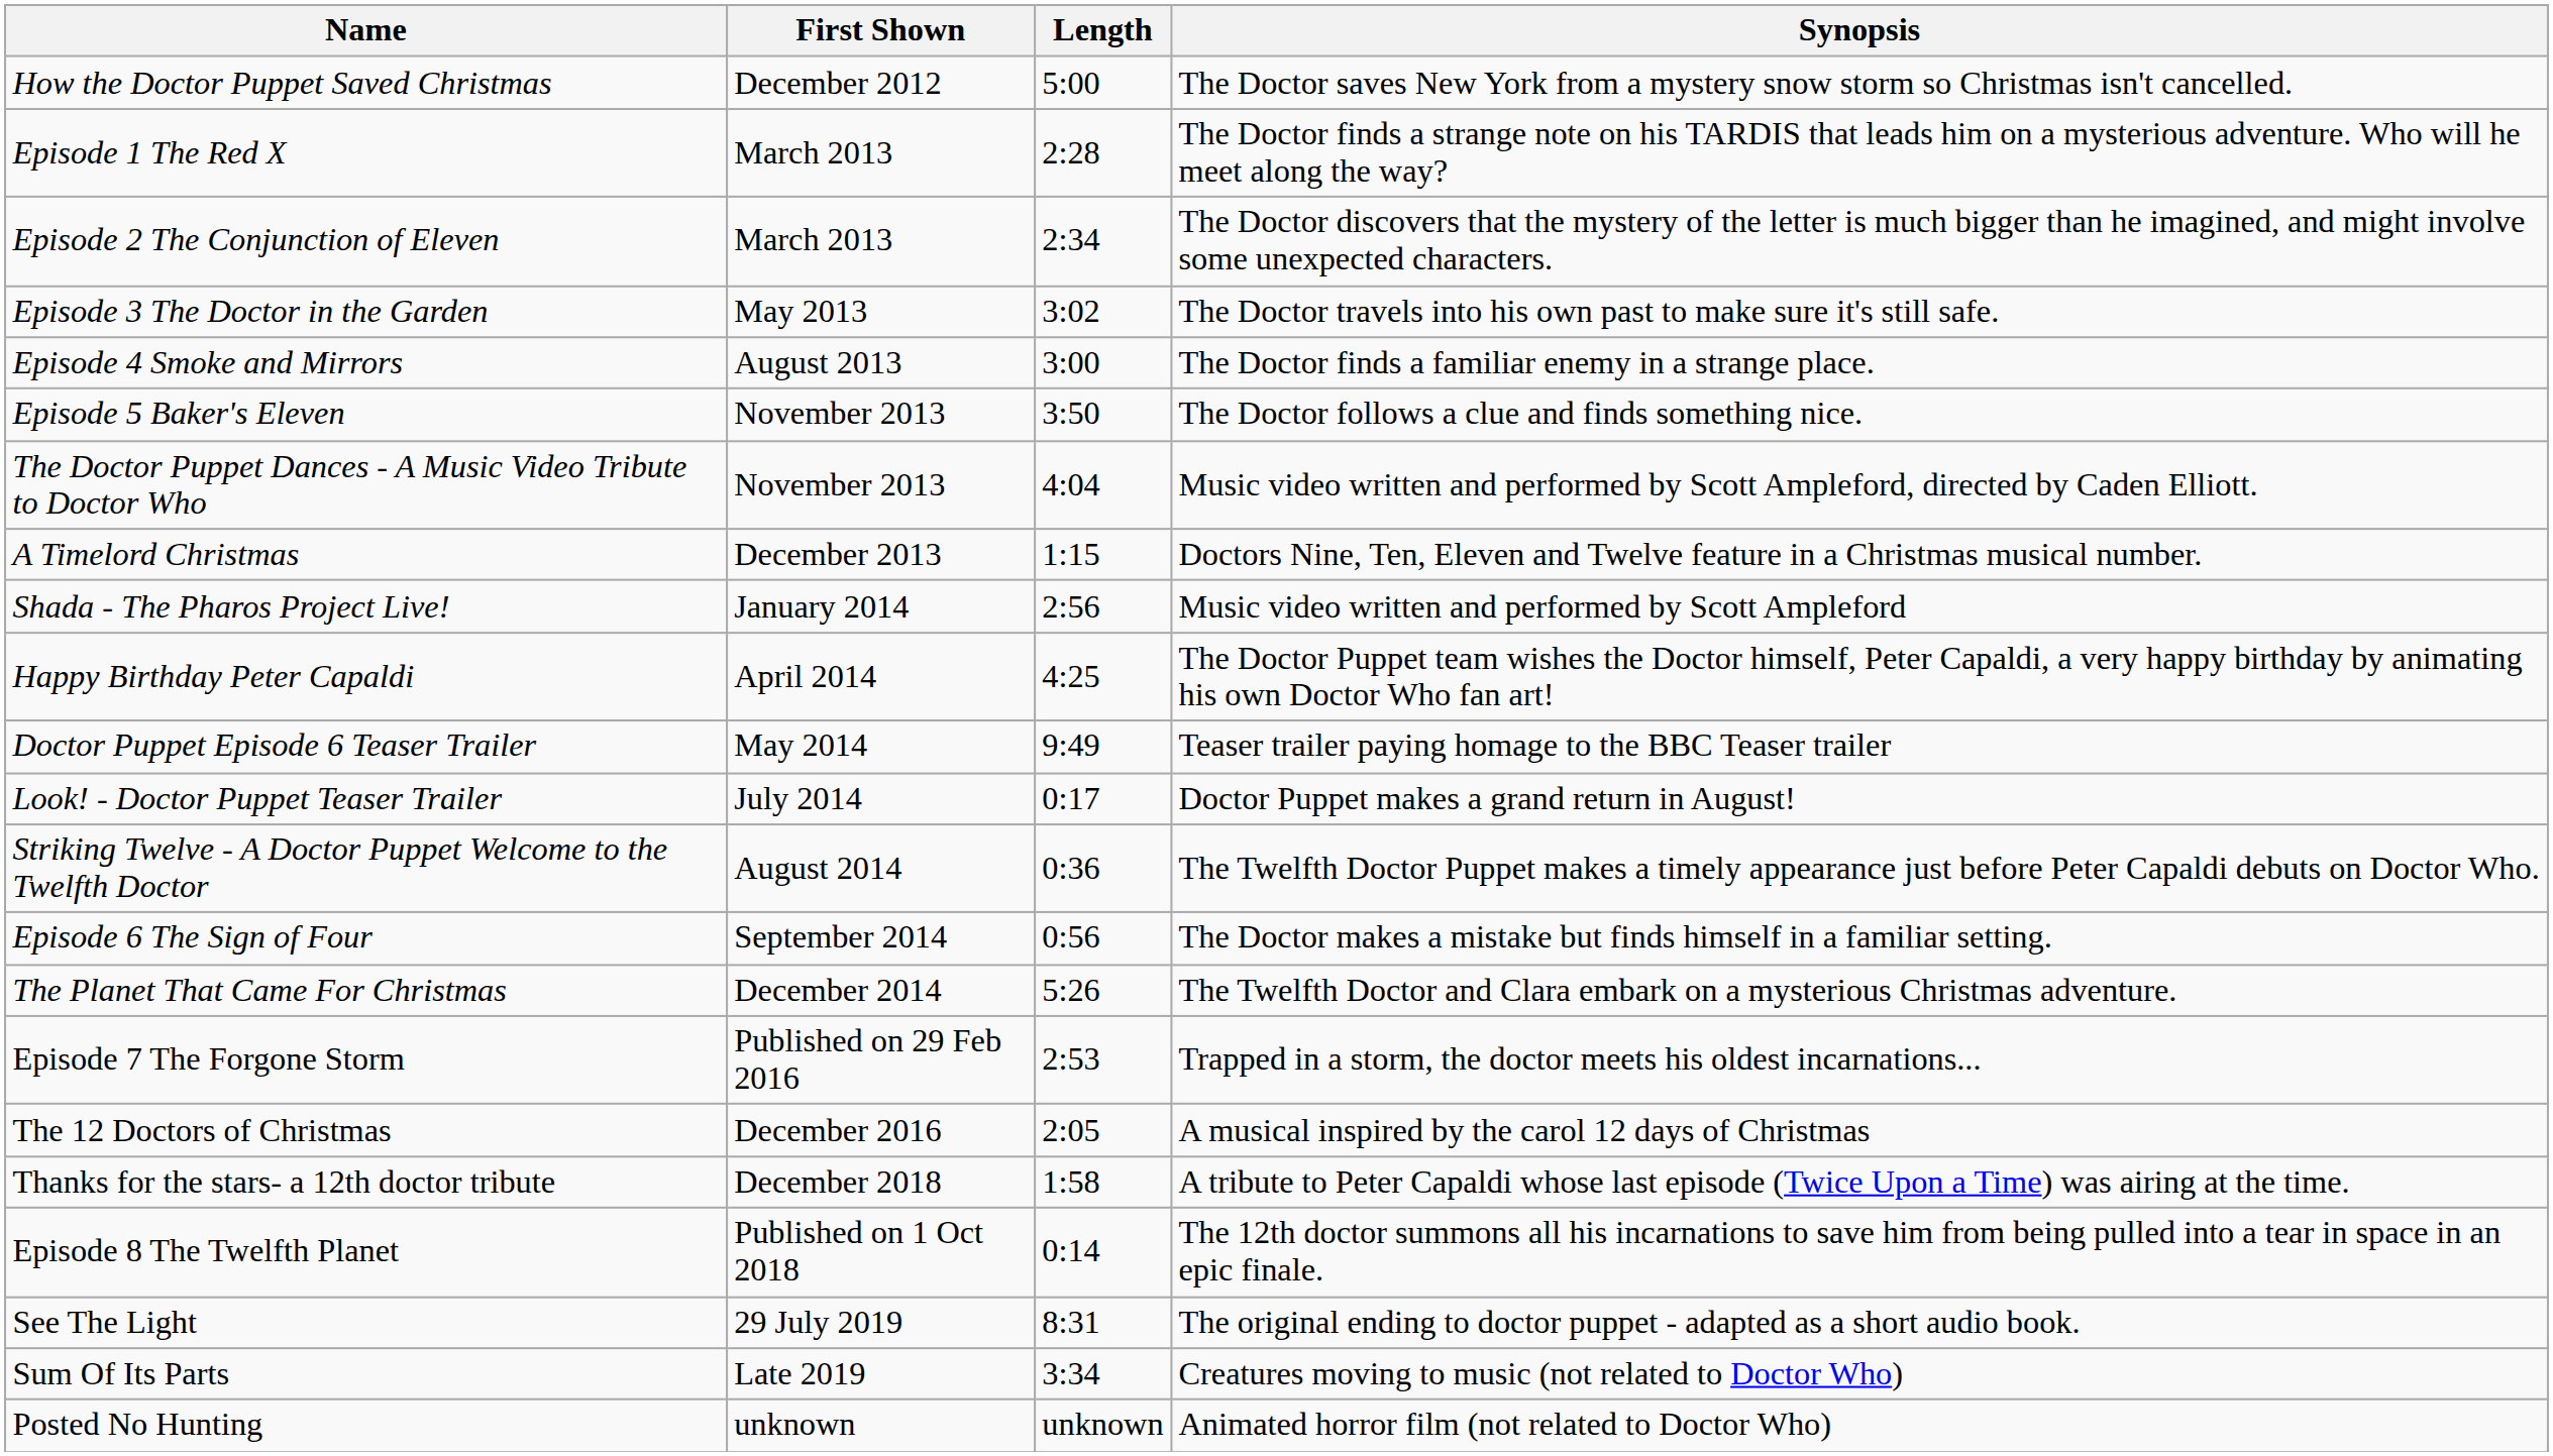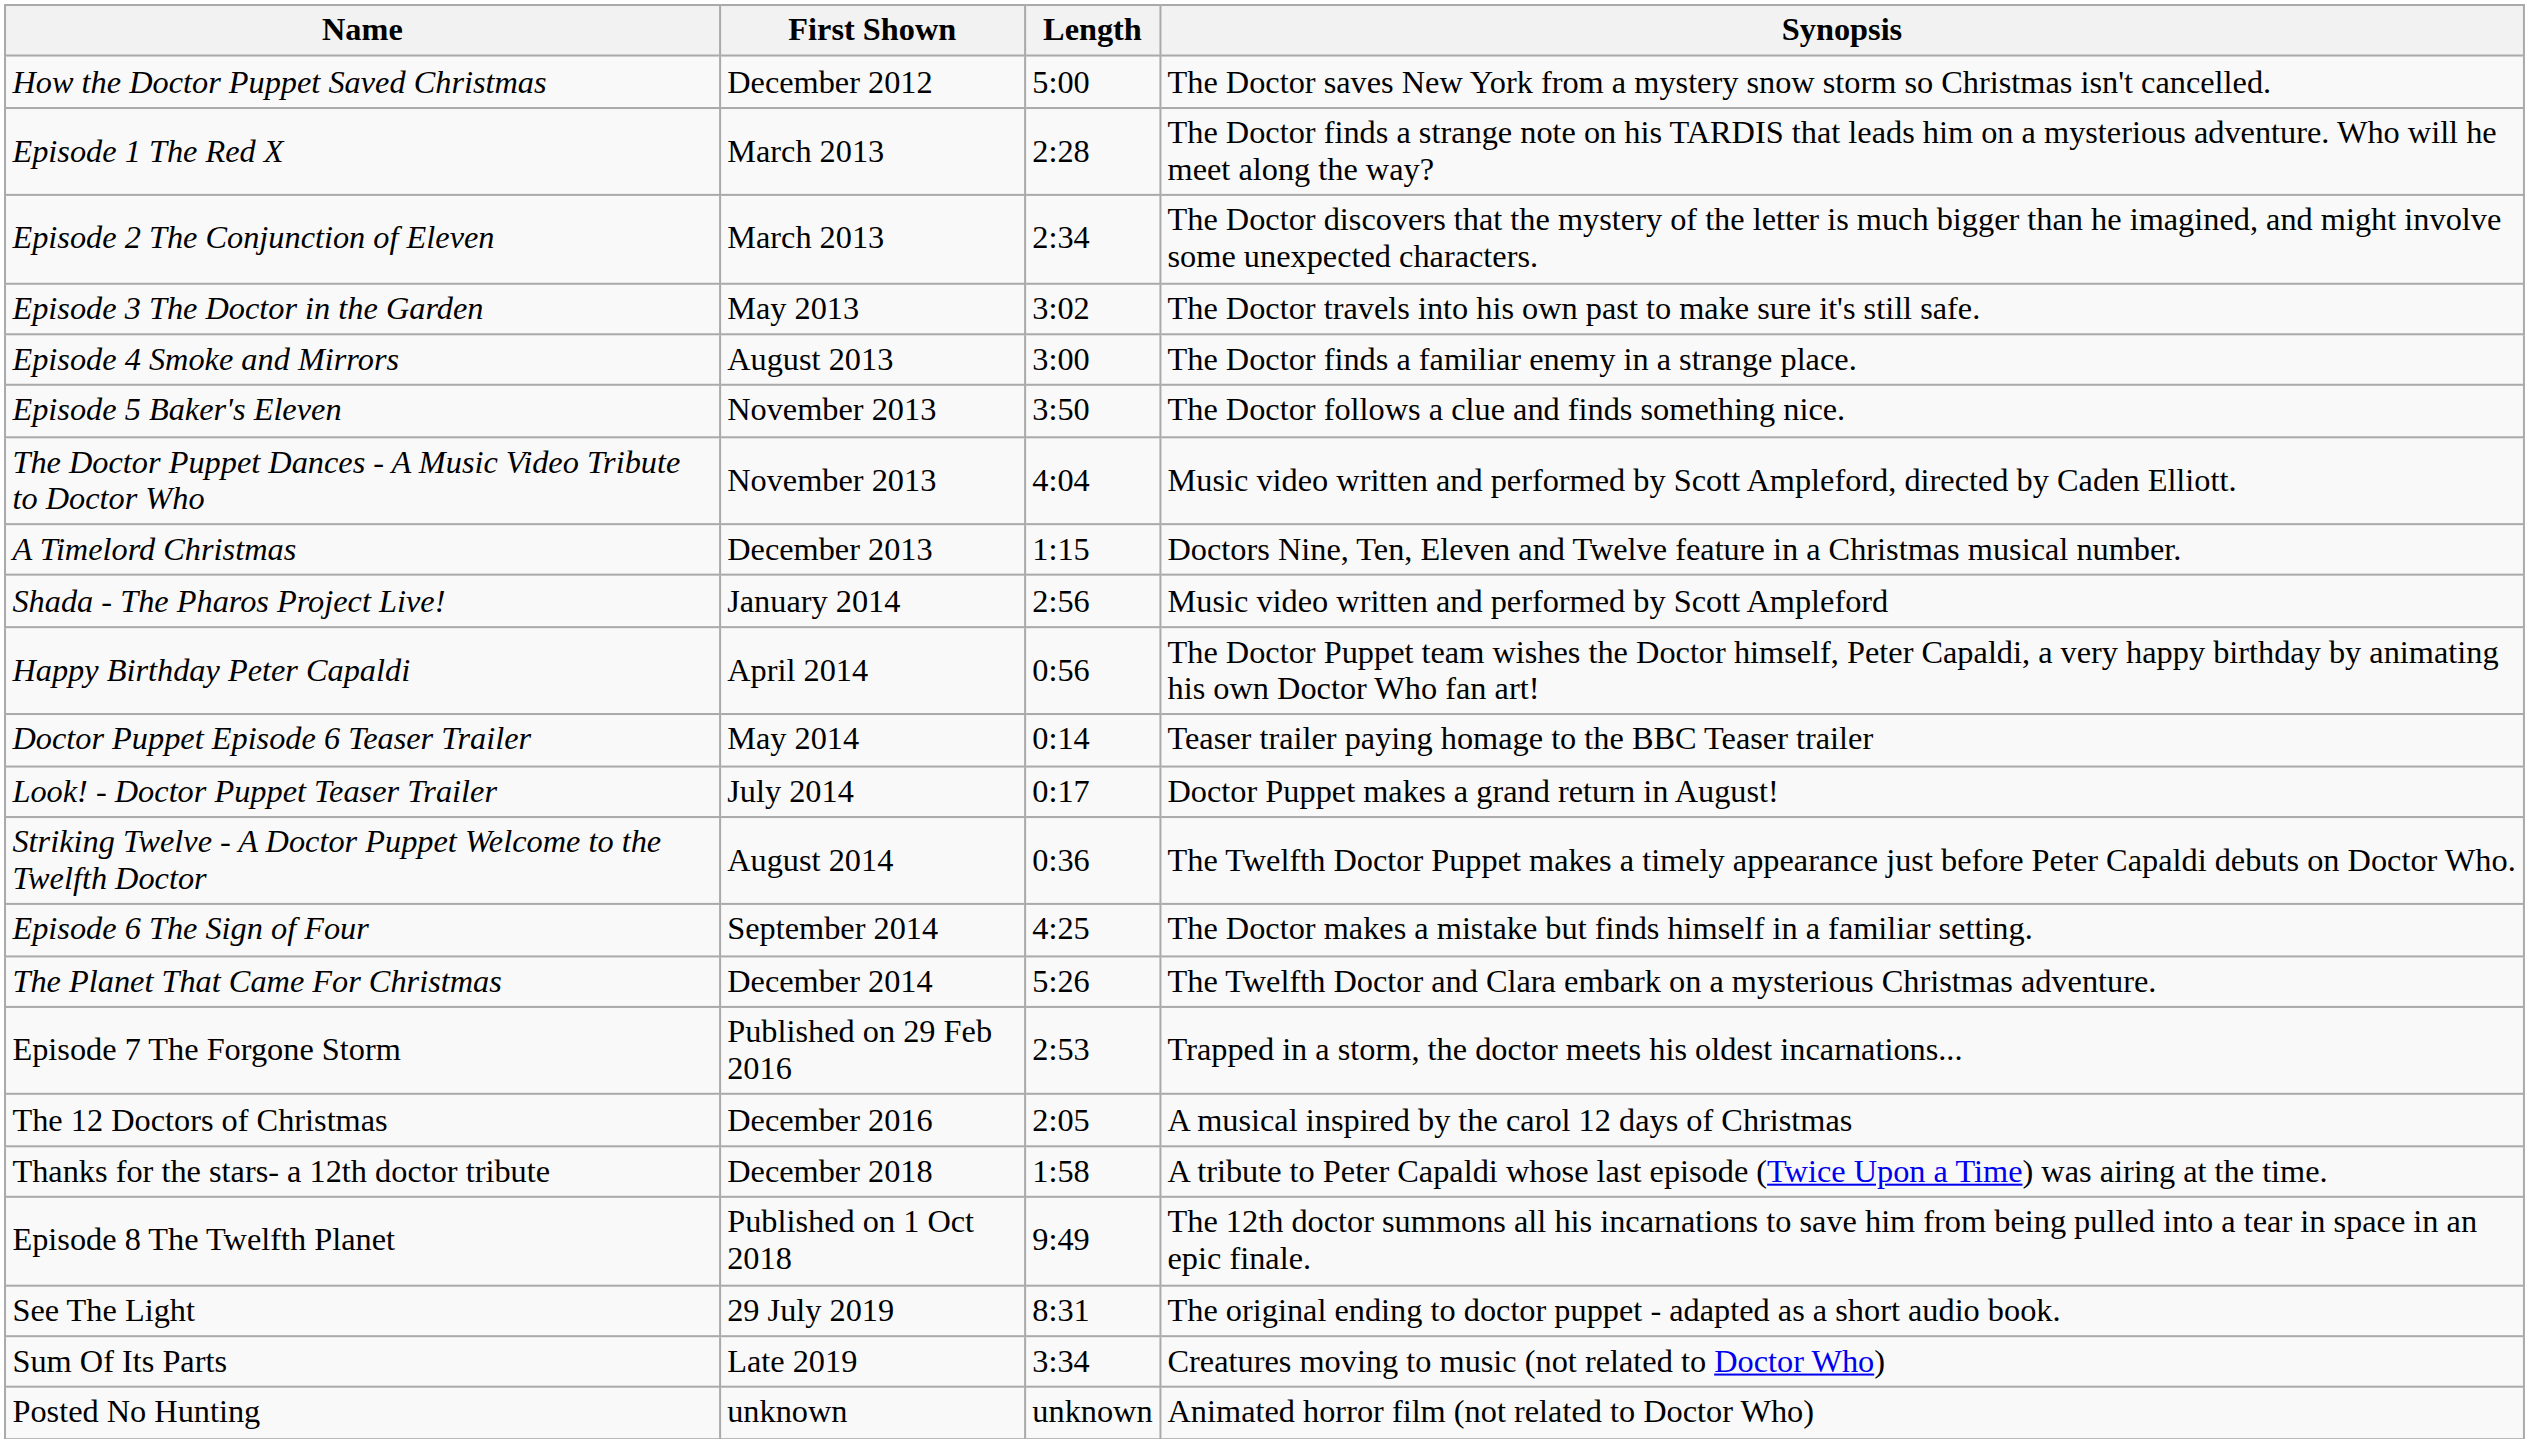Happy Birthday Peter Capaldi | Length: 4:25 -> 0:56
Doctor Puppet Episode 6 Teaser Trailer | Length: 9:49 -> 0:14
Episode 6 The Sign of Four | Length: 0:56 -> 4:25
Episode 8 The Twelfth Planet | Length: 0:14 -> 9:49
